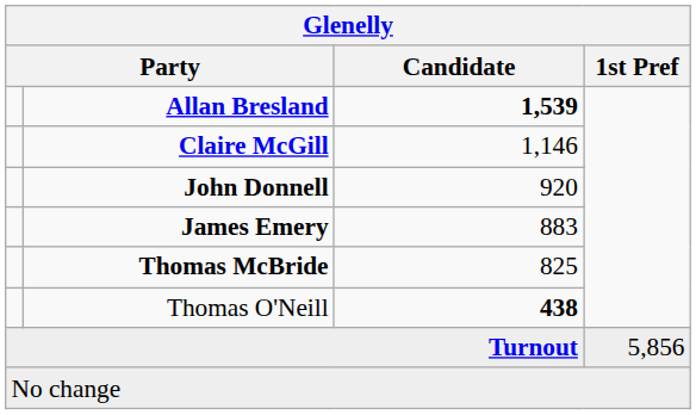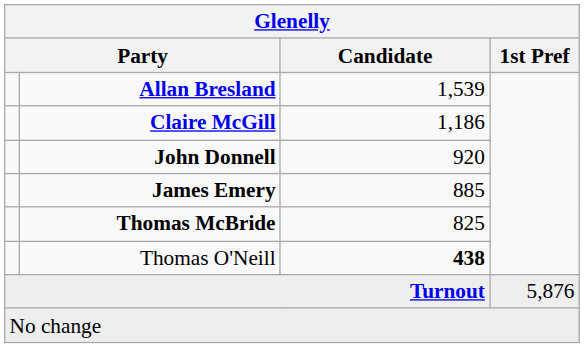Allan Bresland | Candidate: bold -> normal
Claire McGill | Candidate: 1,146 -> 1,186
James Emery | Candidate: 883 -> 885
Turnout | 1st Pref: 5,856 -> 5,876
